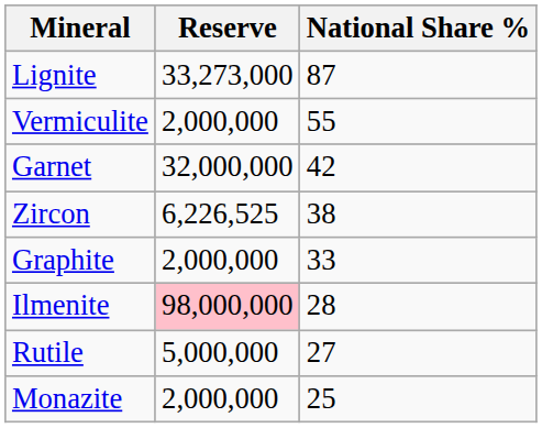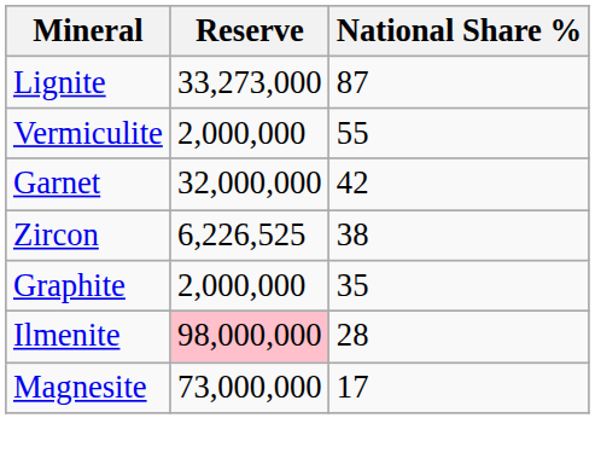Graphite | National Share %: 33 -> 35
- row: Rutile | 5,000,000 | 27
- row: Monazite | 2,000,000 | 25
+ row: Magnesite | 73,000,000 | 17
